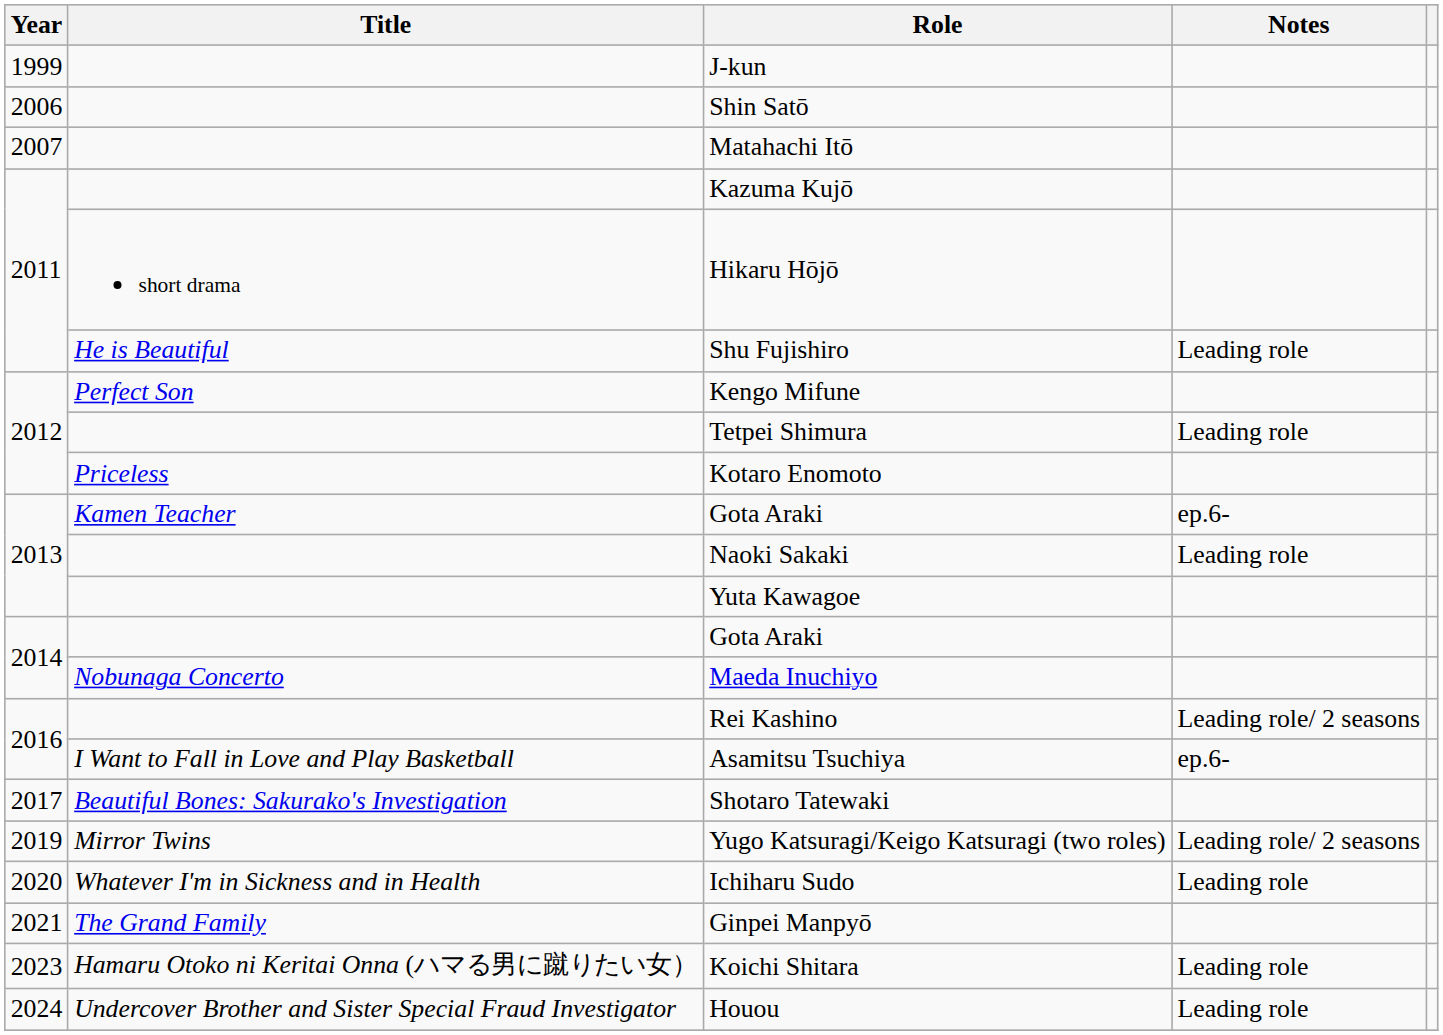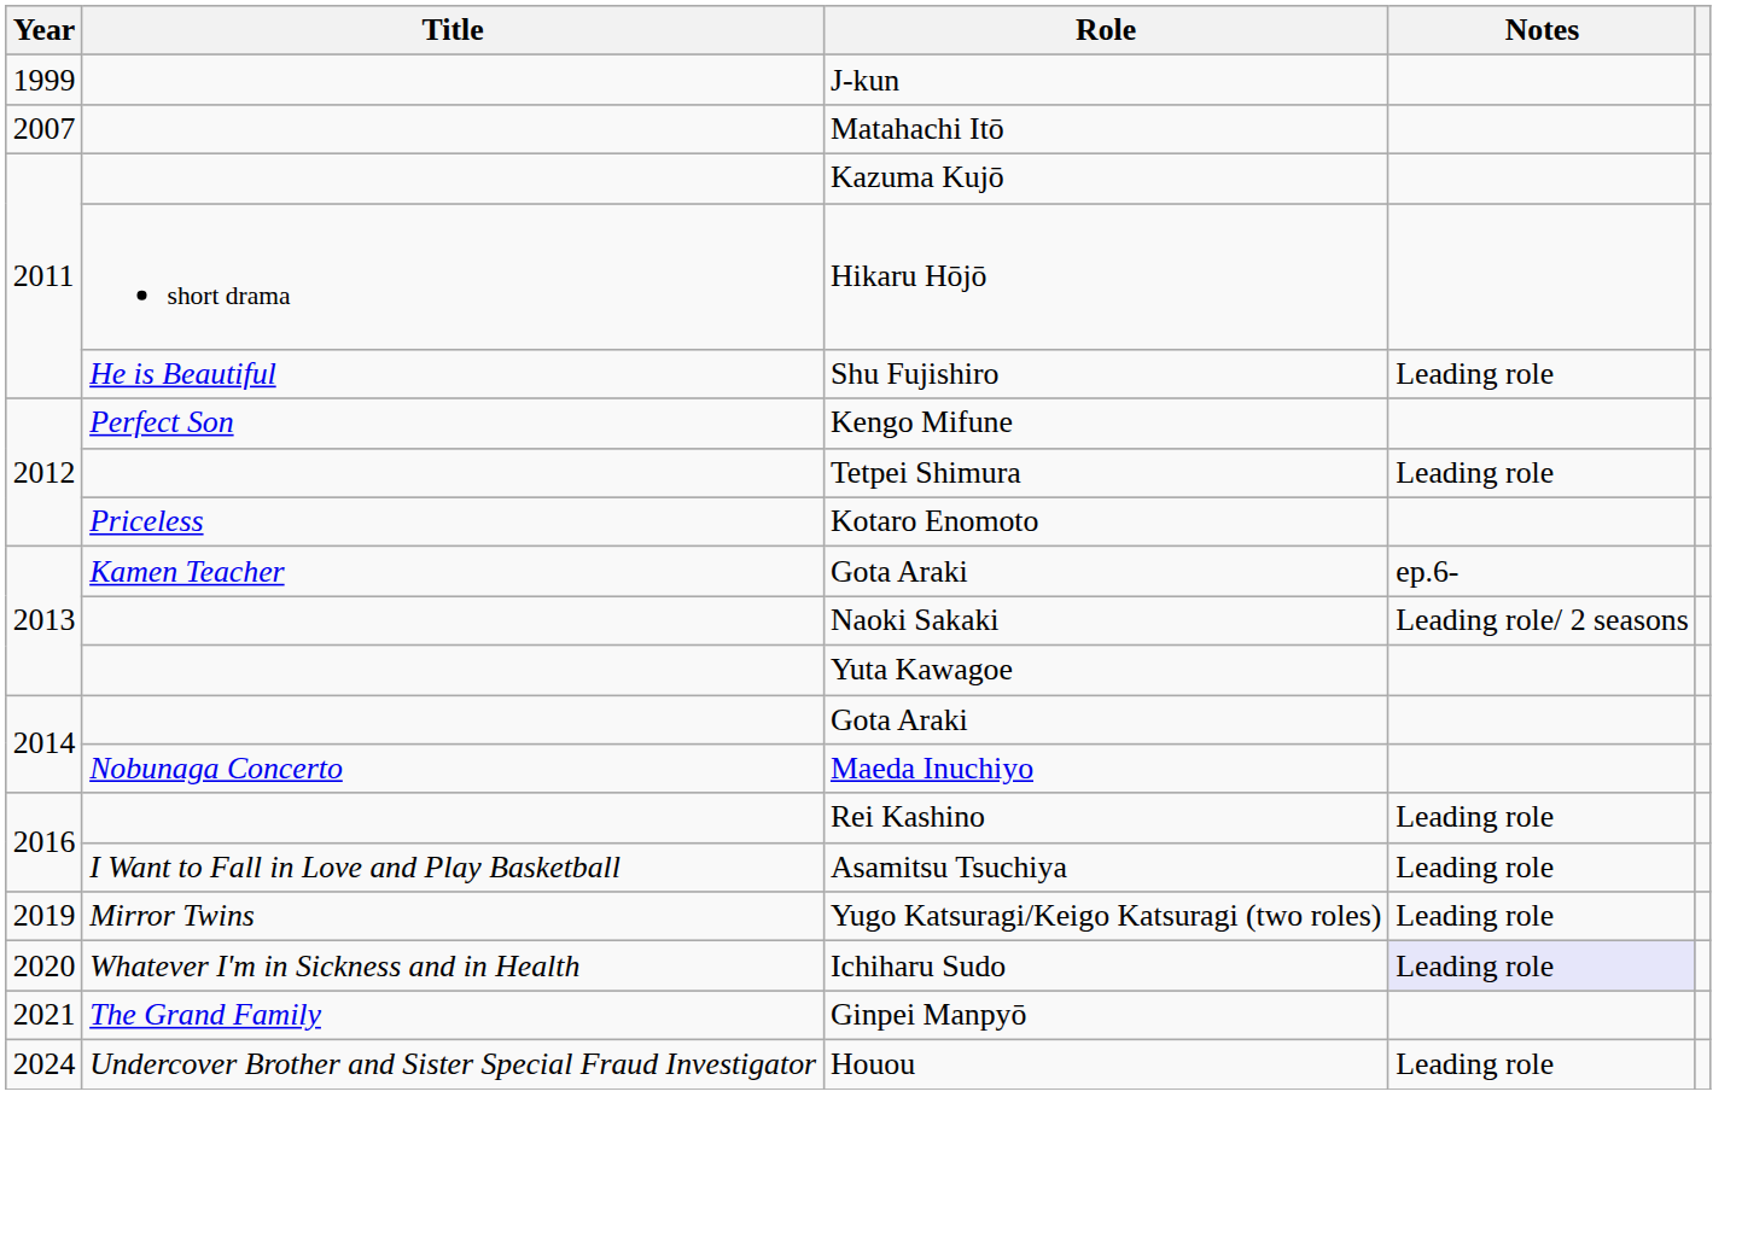- row: 2006 | Shin Satō
Naoki Sakaki | Notes: Leading role -> Leading role/ 2 seasons
Rei Kashino | Notes: Leading role/ 2 seasons -> Leading role
Asamitsu Tsuchiya | Notes: ep.6- -> Leading role
- row: 2017 | Beautiful Bones: Sakurako's Investigation | Shotaro Tatewaki
Yugo Katsuragi/Keigo Katsuragi (two roles) | Notes: Leading role/ 2 seasons -> Leading role
Ichiharu Sudo | Notes: no background -> lavender background
- row: 2023 | Hamaru Otoko ni Keritai Onna (ハマる男に蹴りたい女） | Koichi Shitara | Leading role
